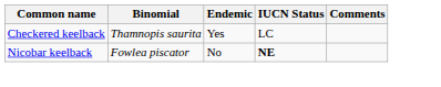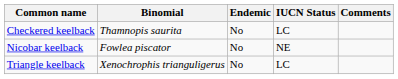Checkered keelback | Endemic: Yes -> No
Nicobar keelback | IUCN Status: bold -> normal
+ row: Triangle keelback | Xenochrophis trianguligerus | No | LC
